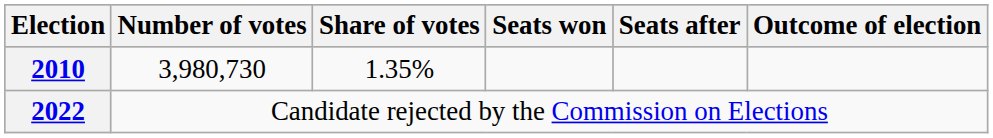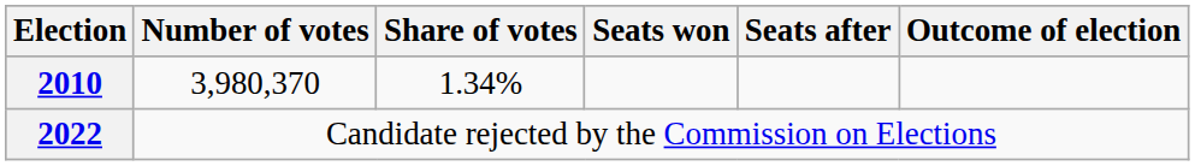2010 | Number of votes: 3,980,730 -> 3,980,370
2010 | Share of votes: 1.35% -> 1.34%
